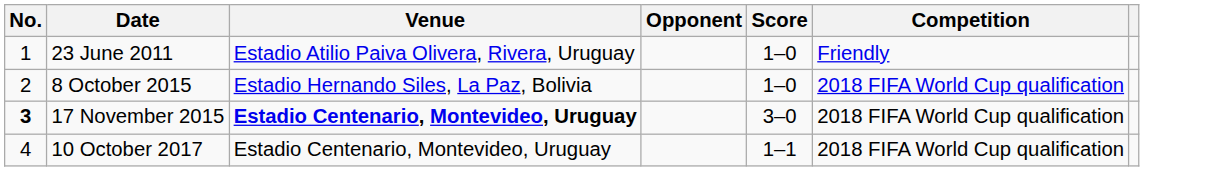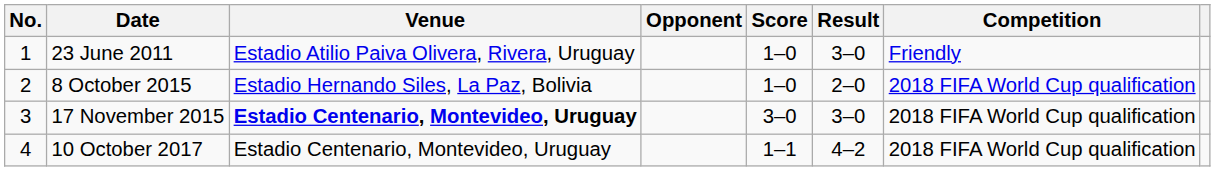+ column: Result | 3–0 | 2–0 | 3–0 | 4–2
17 November 2015 | No.: bold -> normal
